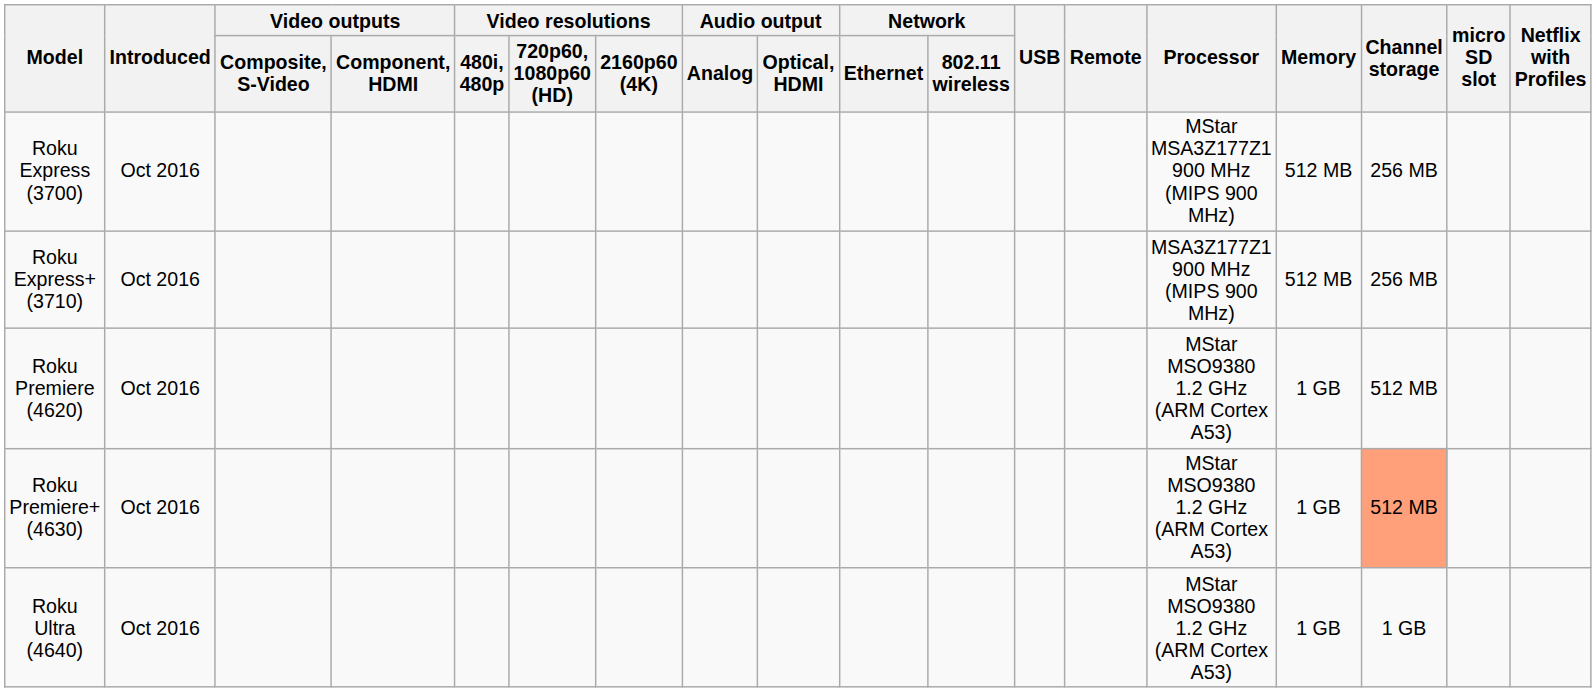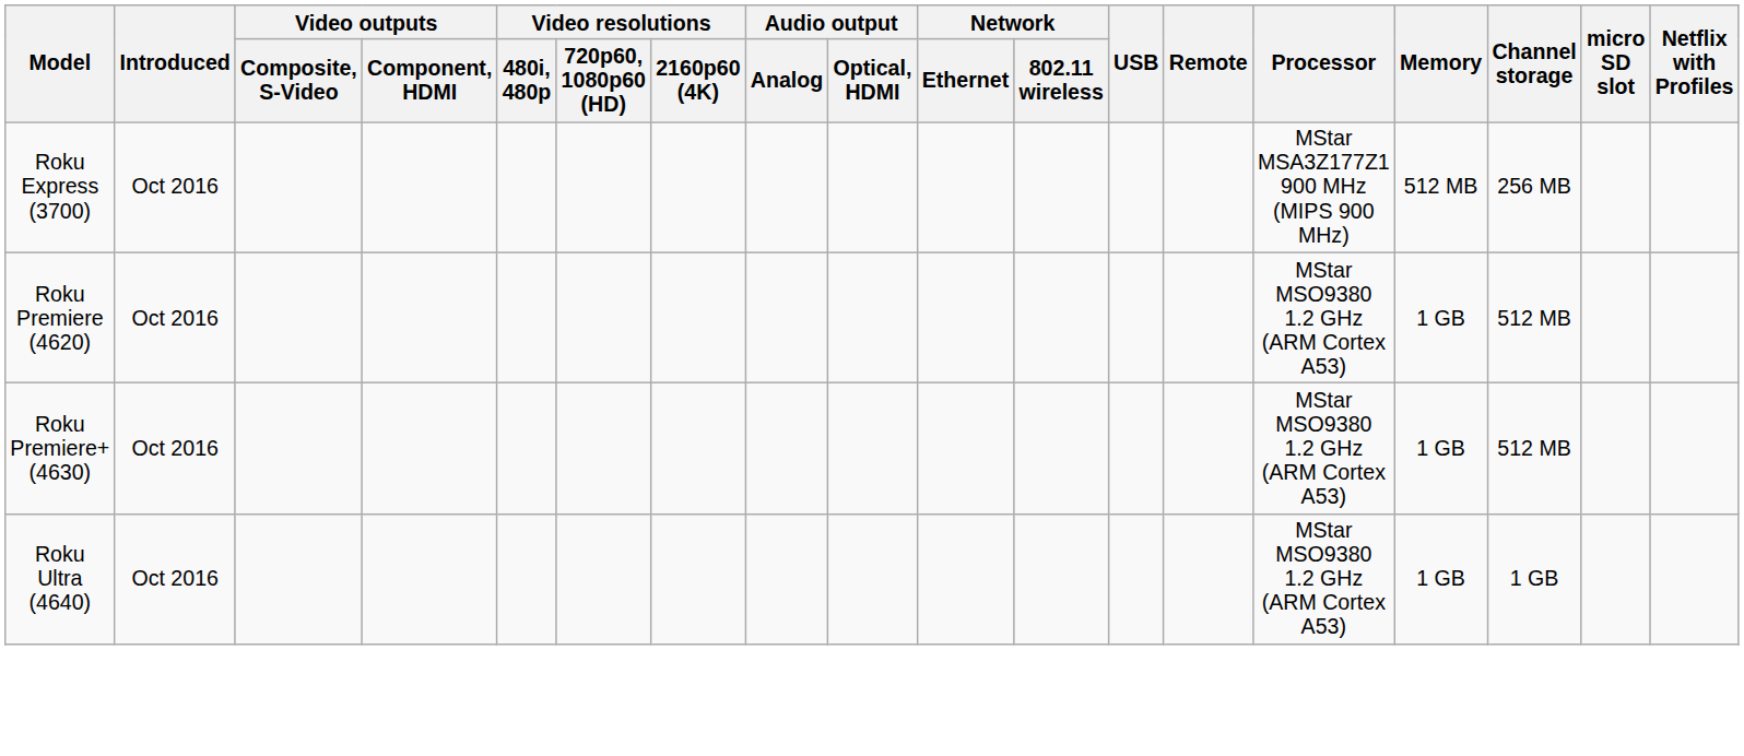- row: Roku Express+ (3710) | Oct 2016 | MSA3Z177Z1 900 MHz (MIPS 900 MHz) | 512 MB | 256 MB
Roku Premiere+ (4630) | Channel storage: lightsalmon background -> no background
